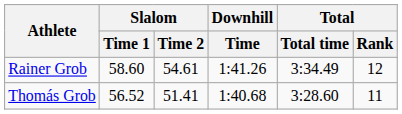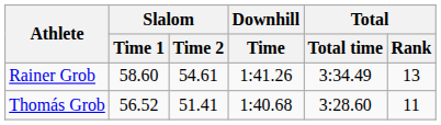Rainer Grob | Total / Rank: 12 -> 13
